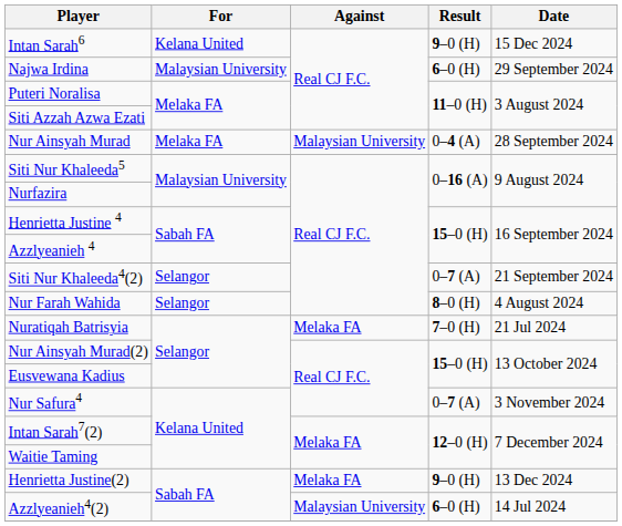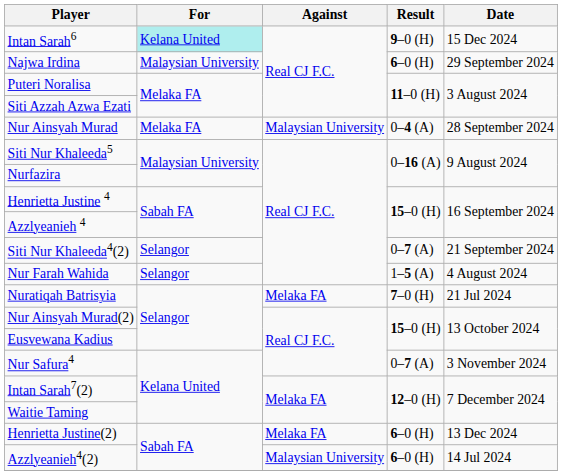Intan Sarah6 | For: no background -> paleturquoise background
Nur Farah Wahida | Result: 8–0 (H) -> 1–5 (A)
Henrietta Justine(2) | Result: 9–0 (H) -> 6–0 (H)
